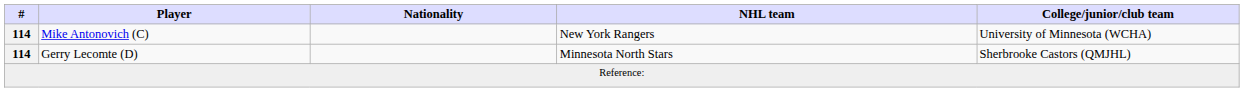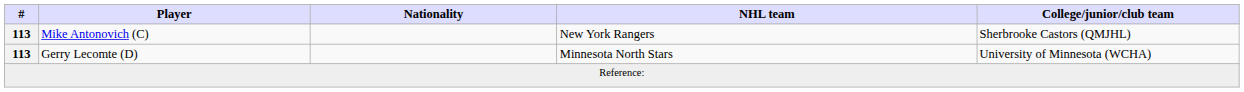Mike Antonovich (C) | #: 114 -> 113
Mike Antonovich (C) | College/junior/club team: University of Minnesota (WCHA) -> Sherbrooke Castors (QMJHL)
Gerry Lecomte (D) | #: 114 -> 113
Gerry Lecomte (D) | College/junior/club team: Sherbrooke Castors (QMJHL) -> University of Minnesota (WCHA)
